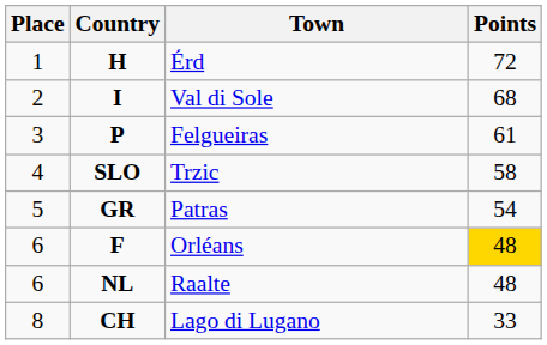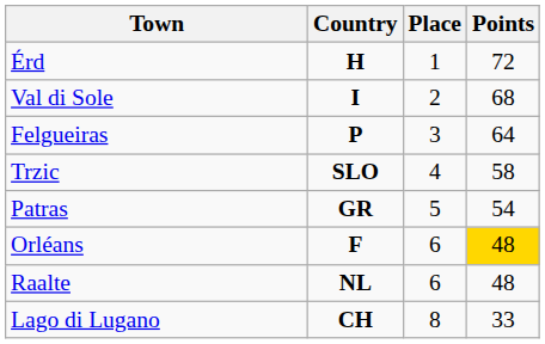columns swapped: Place <-> Town
P | Points: 61 -> 64
